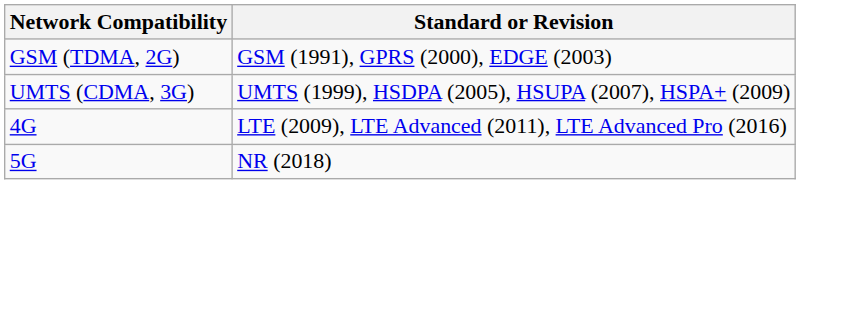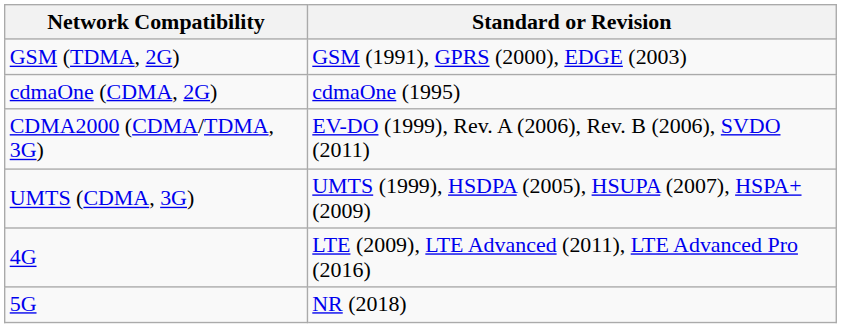+ row: cdmaOne (CDMA, 2G) | cdmaOne (1995)
+ row: CDMA2000 (CDMA/TDMA, 3G) | EV-DO (1999), Rev. A (2006), Rev. B (2006), SVDO (2011)
